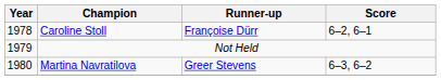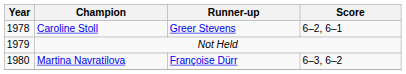Caroline Stoll | Runner-up: Françoise Dürr -> Greer Stevens
Martina Navratilova | Runner-up: Greer Stevens -> Françoise Dürr
